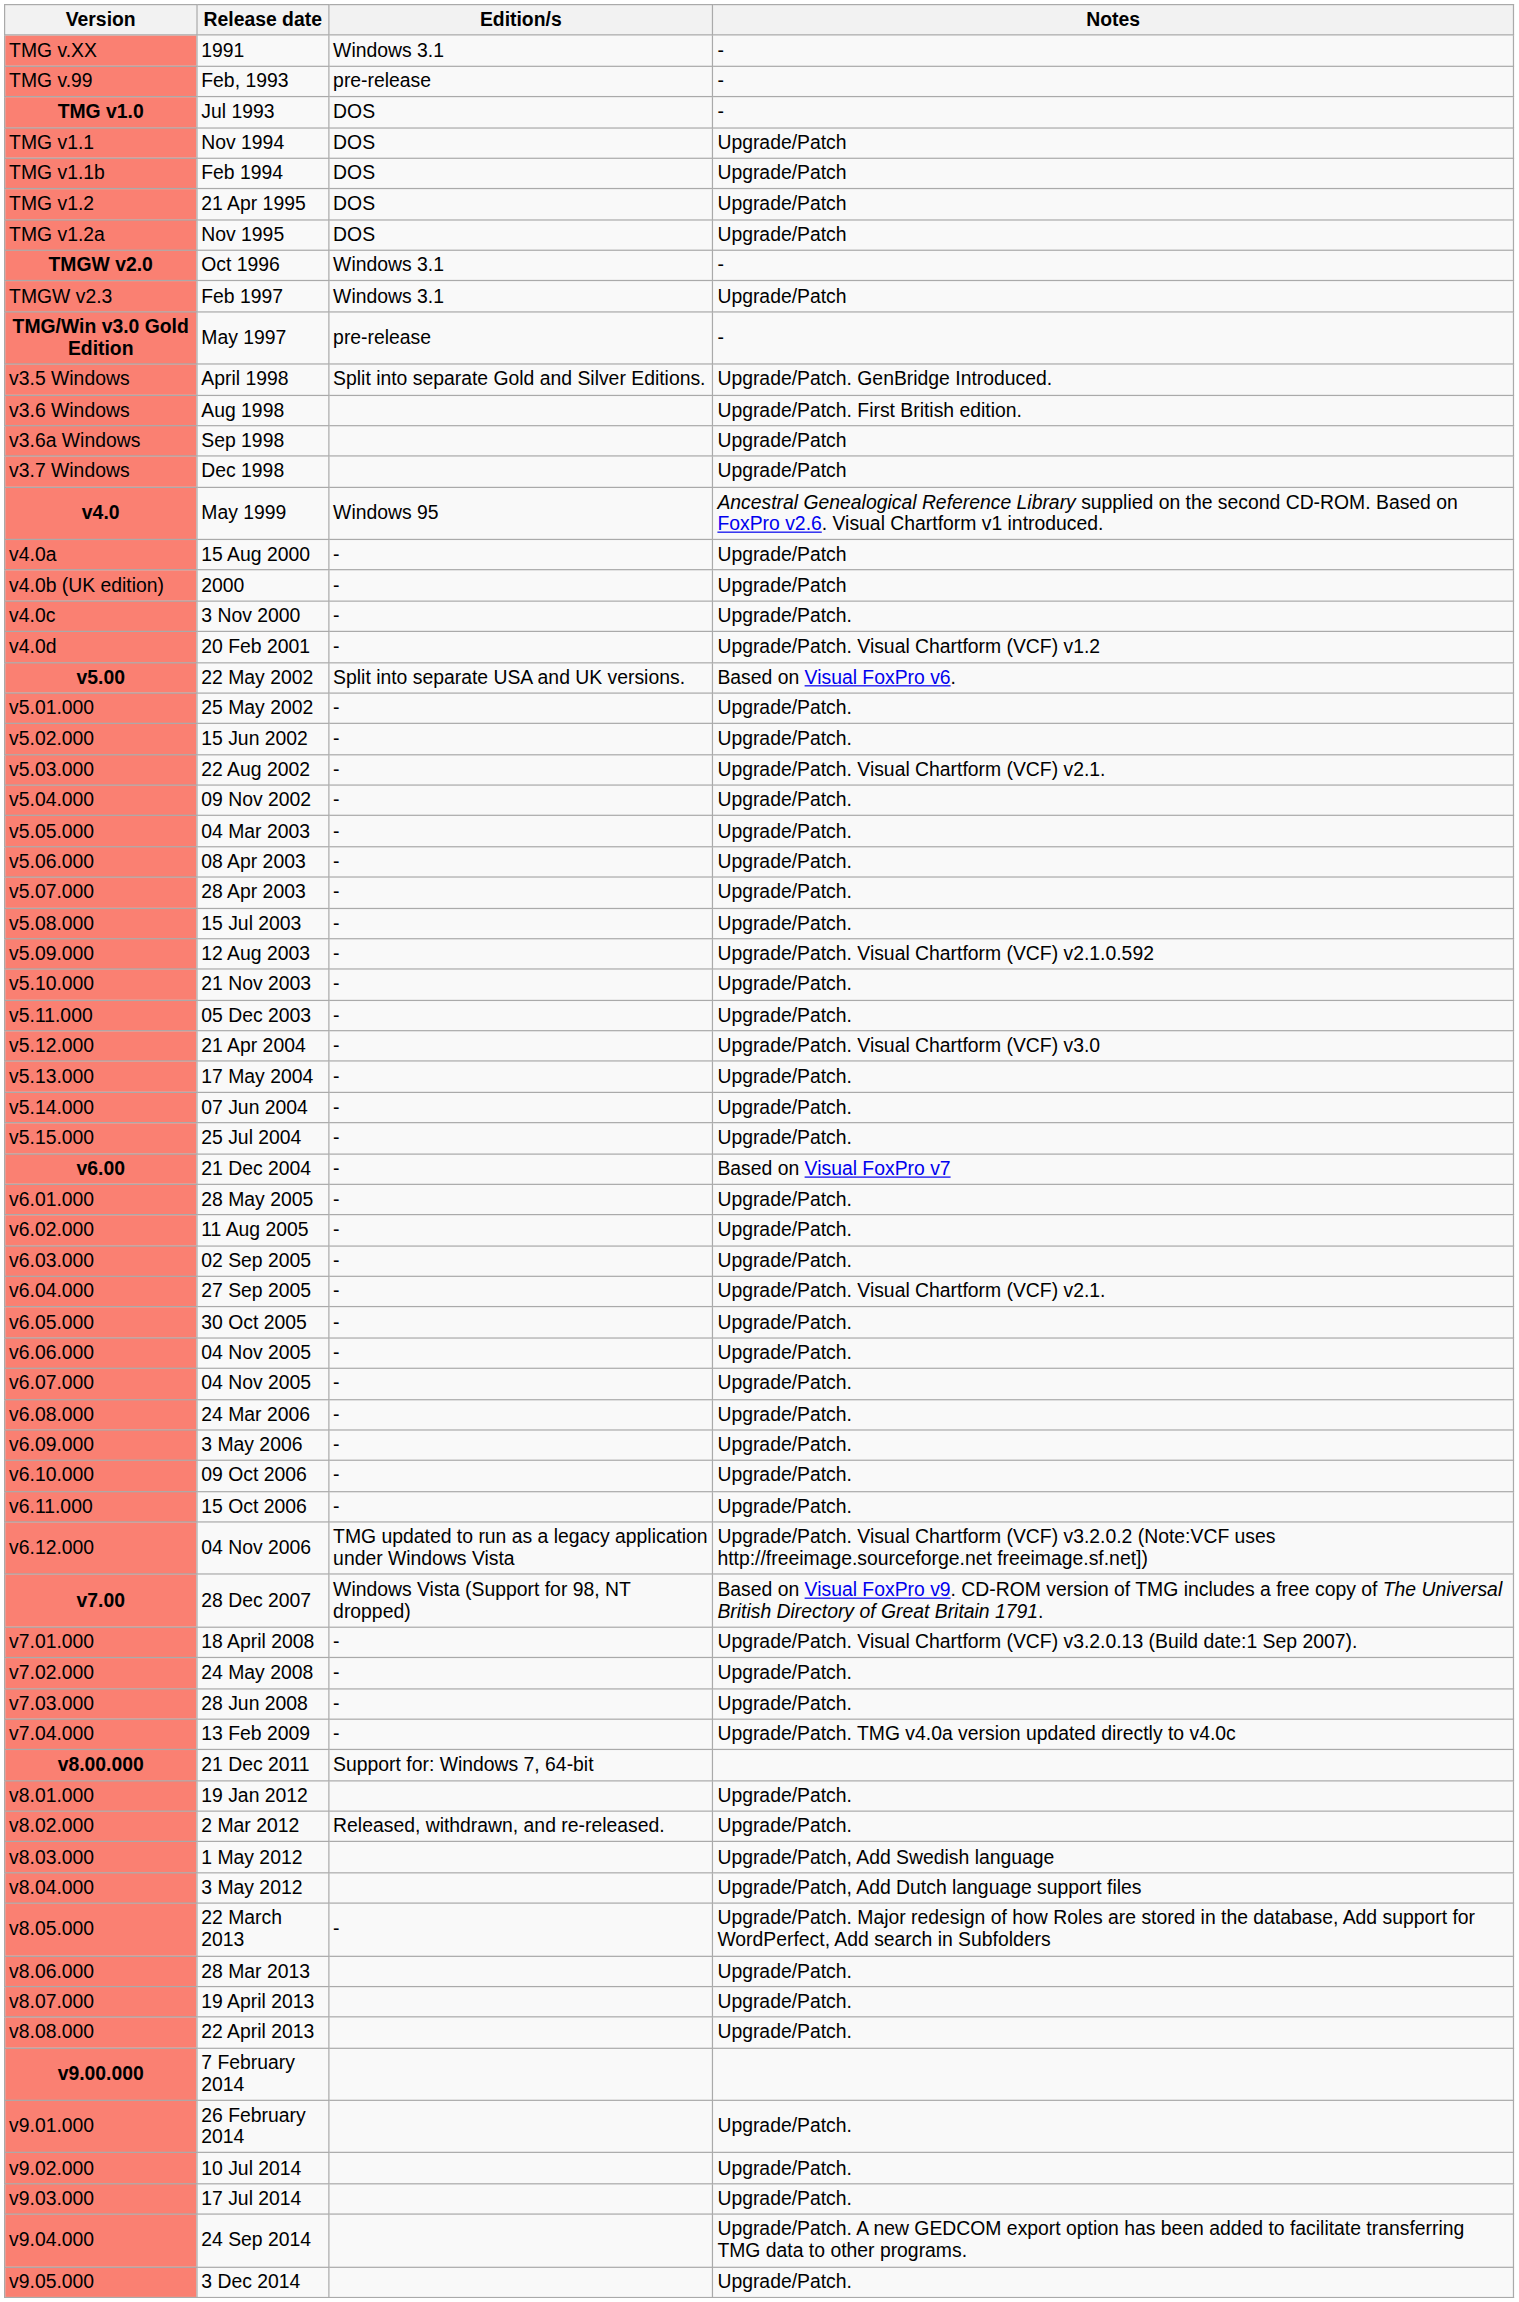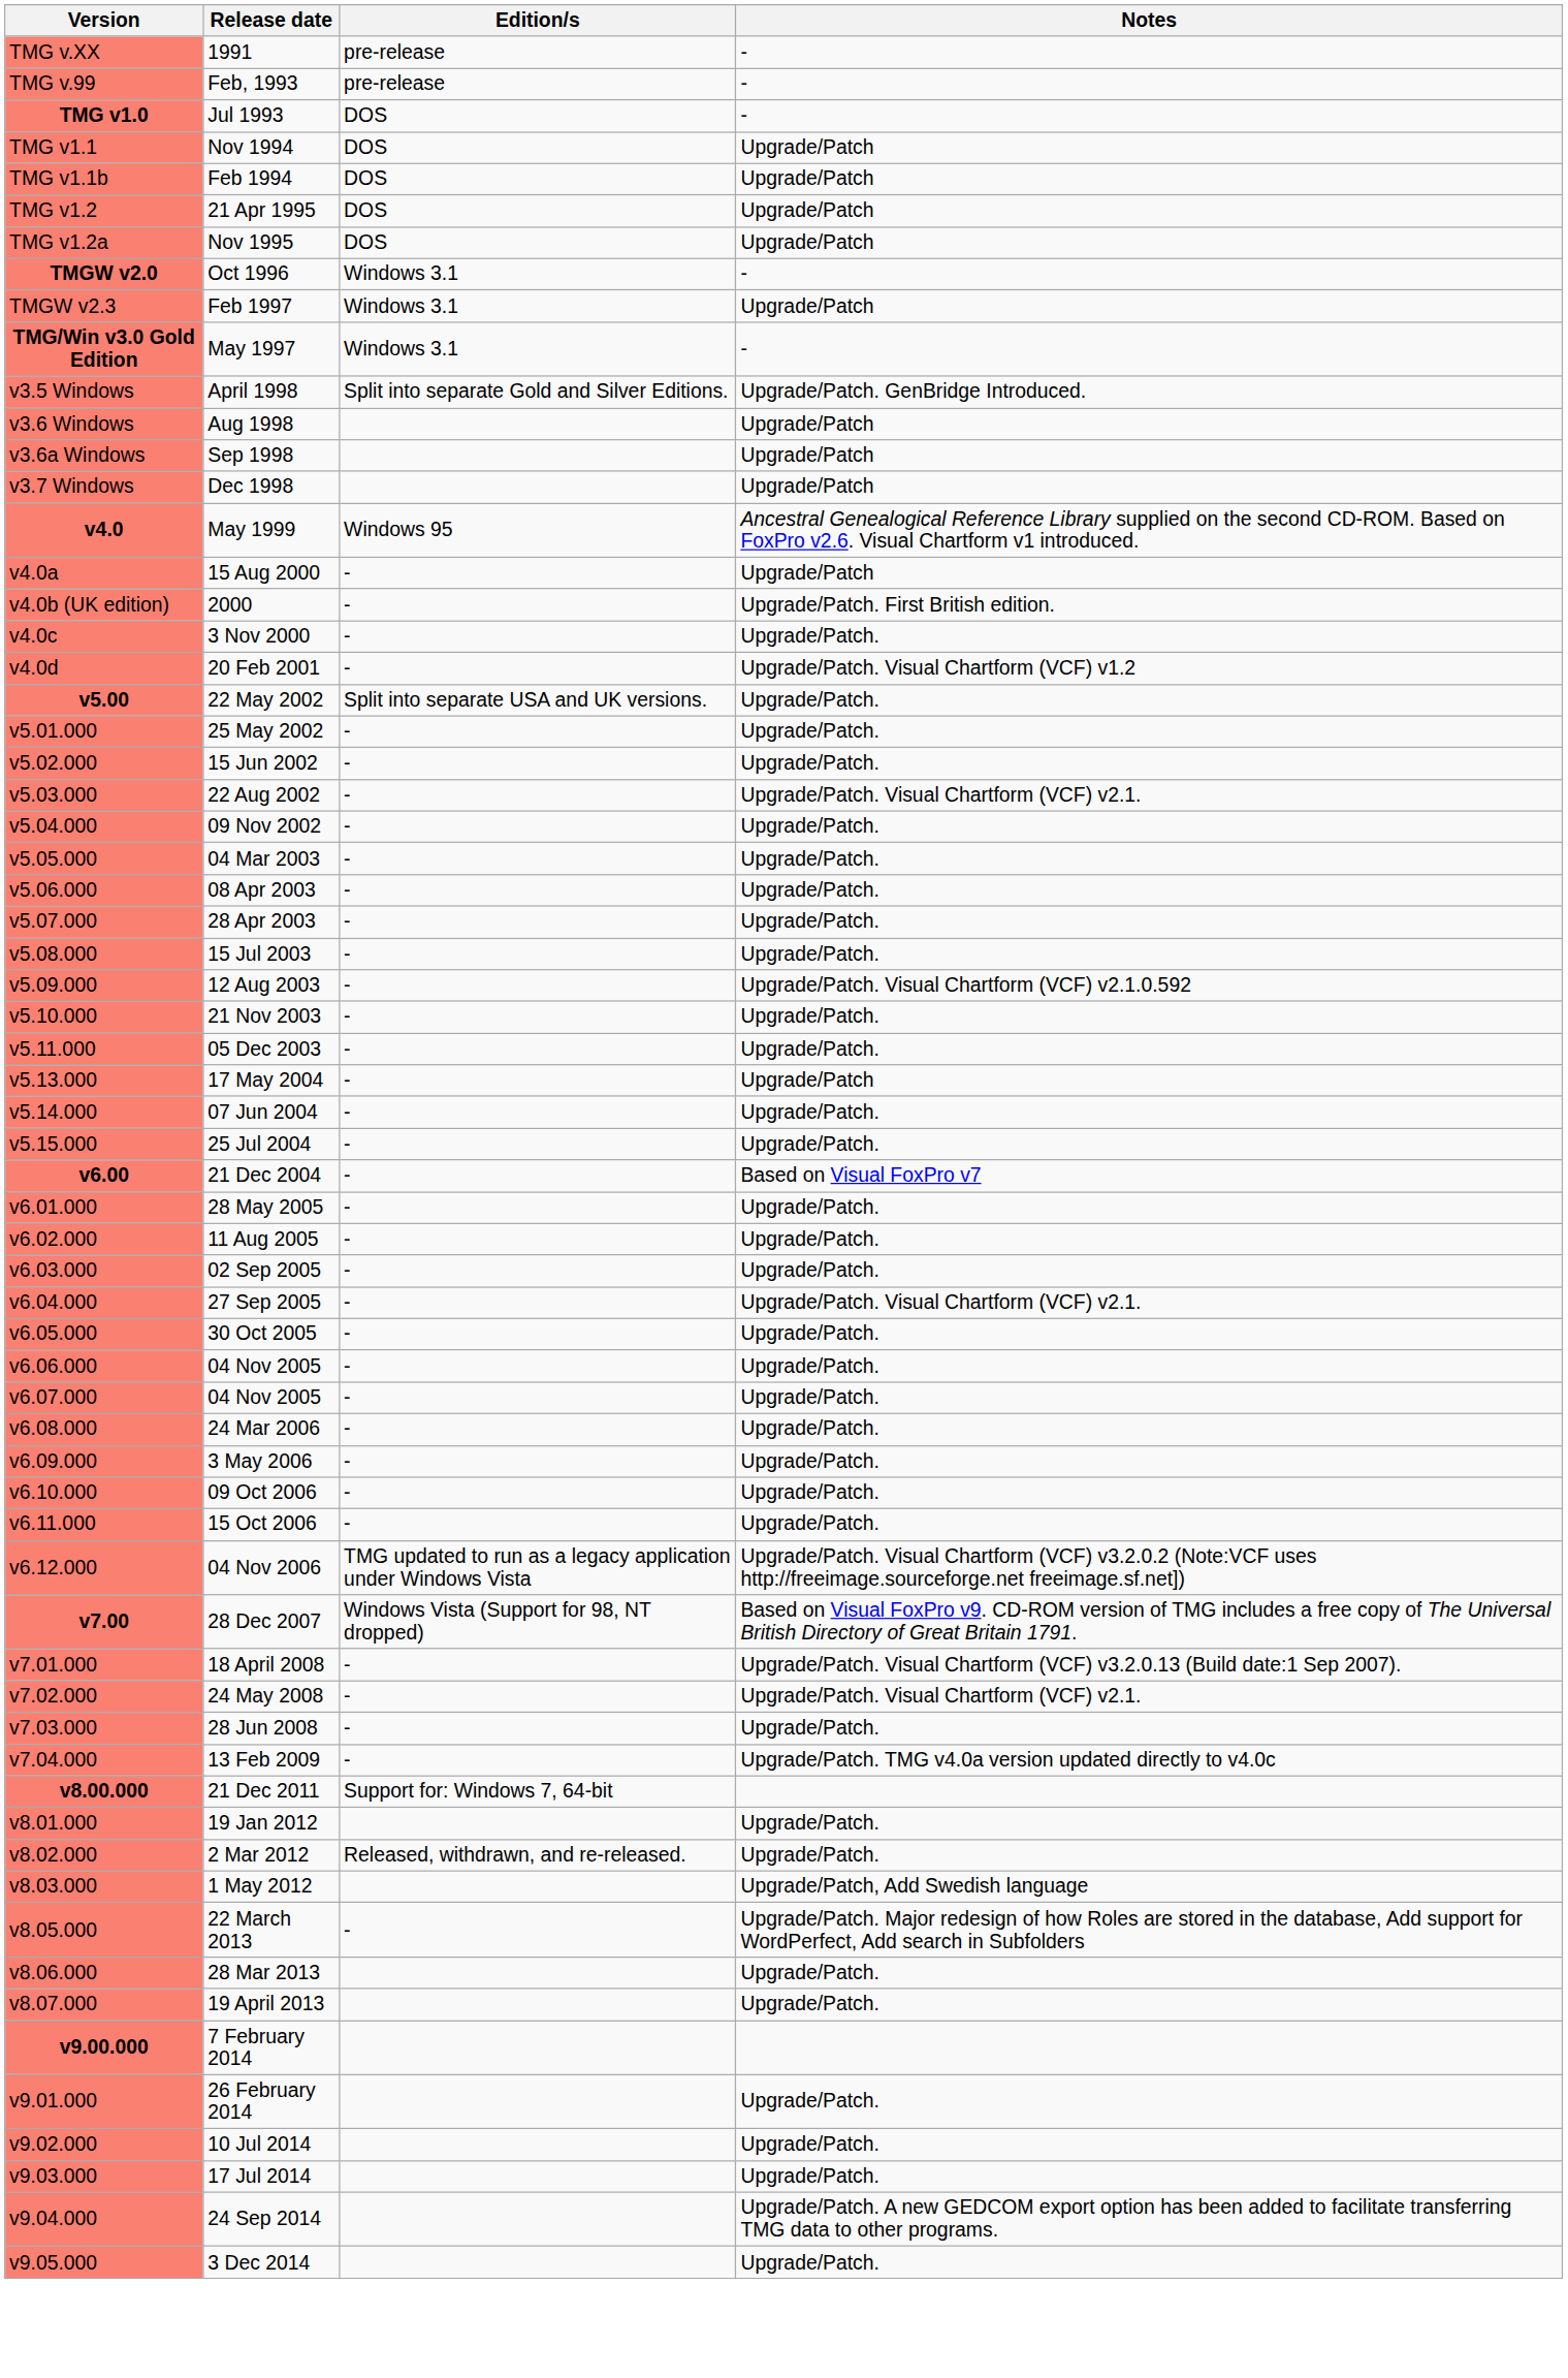1991 | Edition/s: Windows 3.1 -> pre-release
May 1997 | Edition/s: pre-release -> Windows 3.1
Aug 1998 | Notes: Upgrade/Patch. First British edition. -> Upgrade/Patch
2000 | Notes: Upgrade/Patch -> Upgrade/Patch. First British edition.
22 May 2002 | Notes: Based on Visual FoxPro v6. -> Upgrade/Patch.
- row: v5.12.000 | 21 Apr 2004 | - | Upgrade/Patch. Visual Chartform (VCF) v3.0
17 May 2004 | Notes: Upgrade/Patch. -> Upgrade/Patch
24 May 2008 | Notes: Upgrade/Patch. -> Upgrade/Patch. Visual Chartform (VCF) v2.1.
- row: v8.04.000 | 3 May 2012 | Upgrade/Patch, Add Dutch language support files
- row: v8.08.000 | 22 April 2013 | Upgrade/Patch.
